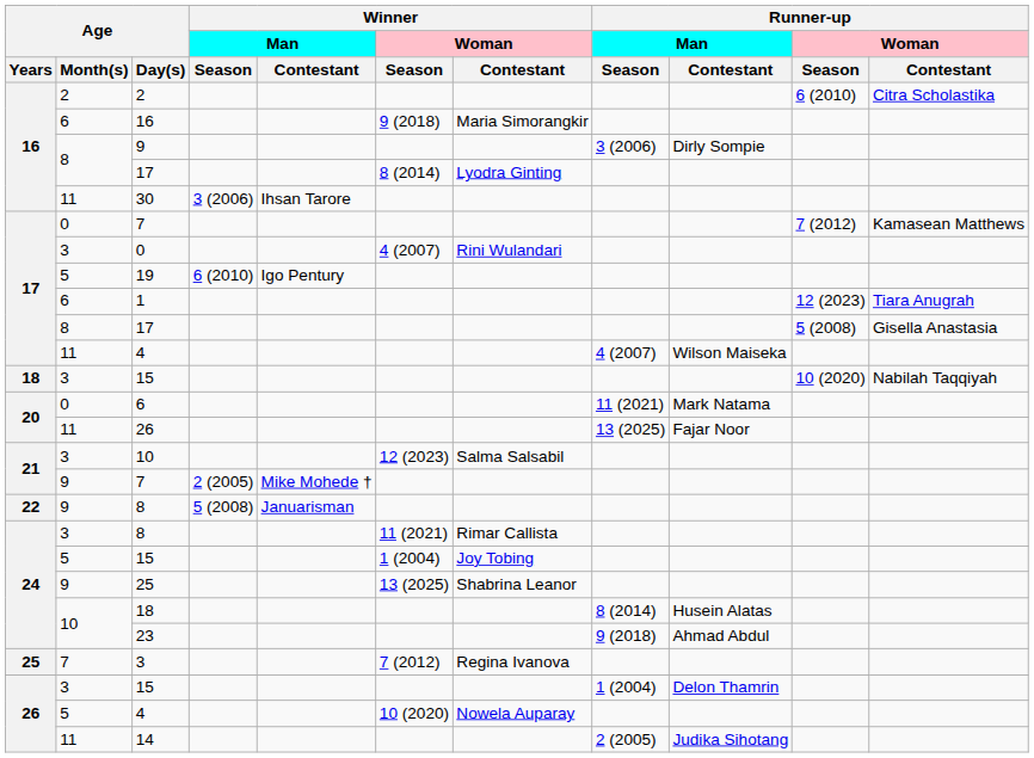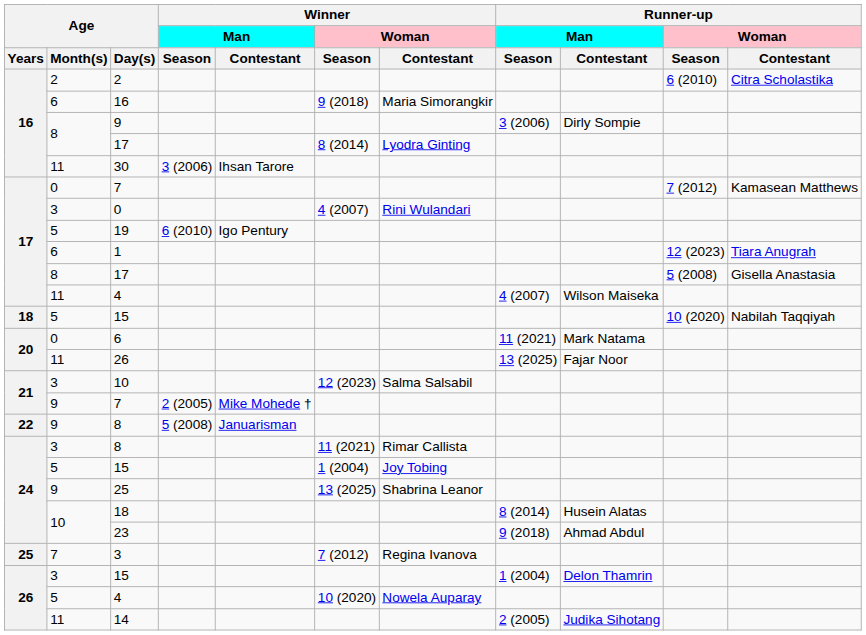18 / 15 | Age / Month(s): 3 -> 5
